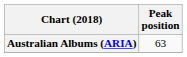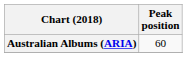Australian Albums (ARIA) | Peak position: 63 -> 60
